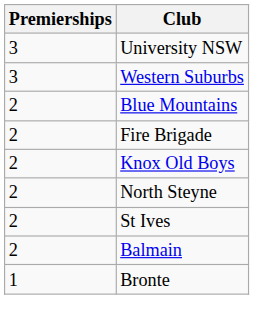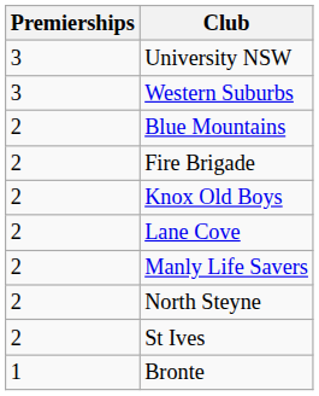+ row: 2 | Lane Cove
+ row: 2 | Manly Life Savers
- row: 2 | Balmain
